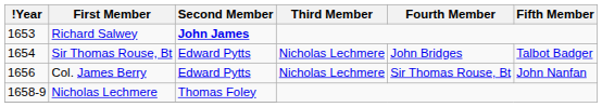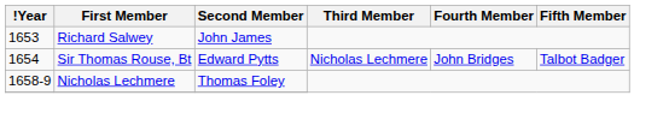Richard Salwey | Second Member: bold -> normal
- row: 1656 | Col. James Berry | Edward Pytts | Nicholas Lechmere | Sir Thomas Rouse, Bt | John Nanfan
